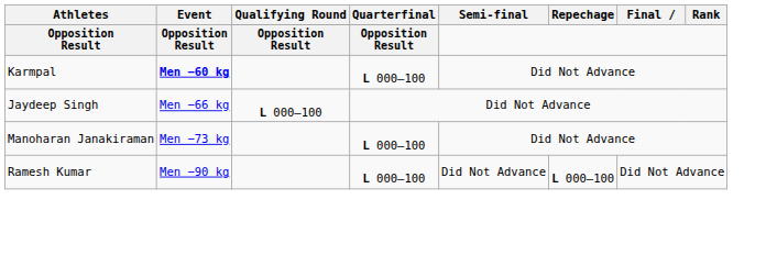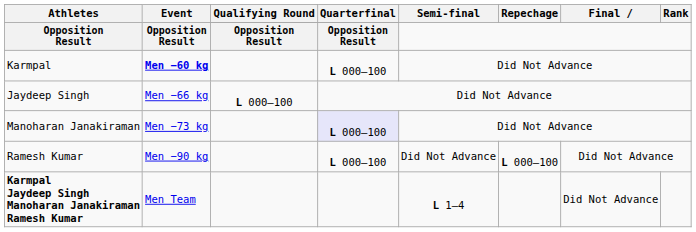Manoharan Janakiraman | Quarterfinal: no background -> lavender background
+ row: Karmpal Jaydeep Singh Manoharan Janakiraman Ramesh Kumar | Men Team | L 1–4 | Did Not Advance
